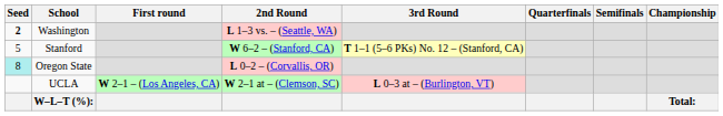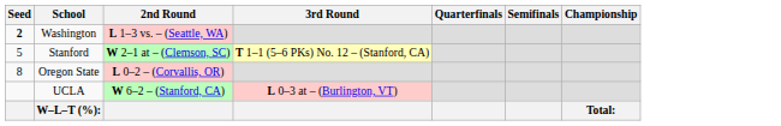- column: First round | W 2–1 – (Los Angeles, CA)
Stanford | 2nd Round: W 6–2 – (Stanford, CA) -> W 2–1 at – (Clemson, SC)
Oregon State | Seed: paleturquoise background -> no background
UCLA | 2nd Round: W 2–1 at – (Clemson, SC) -> W 6–2 – (Stanford, CA)
